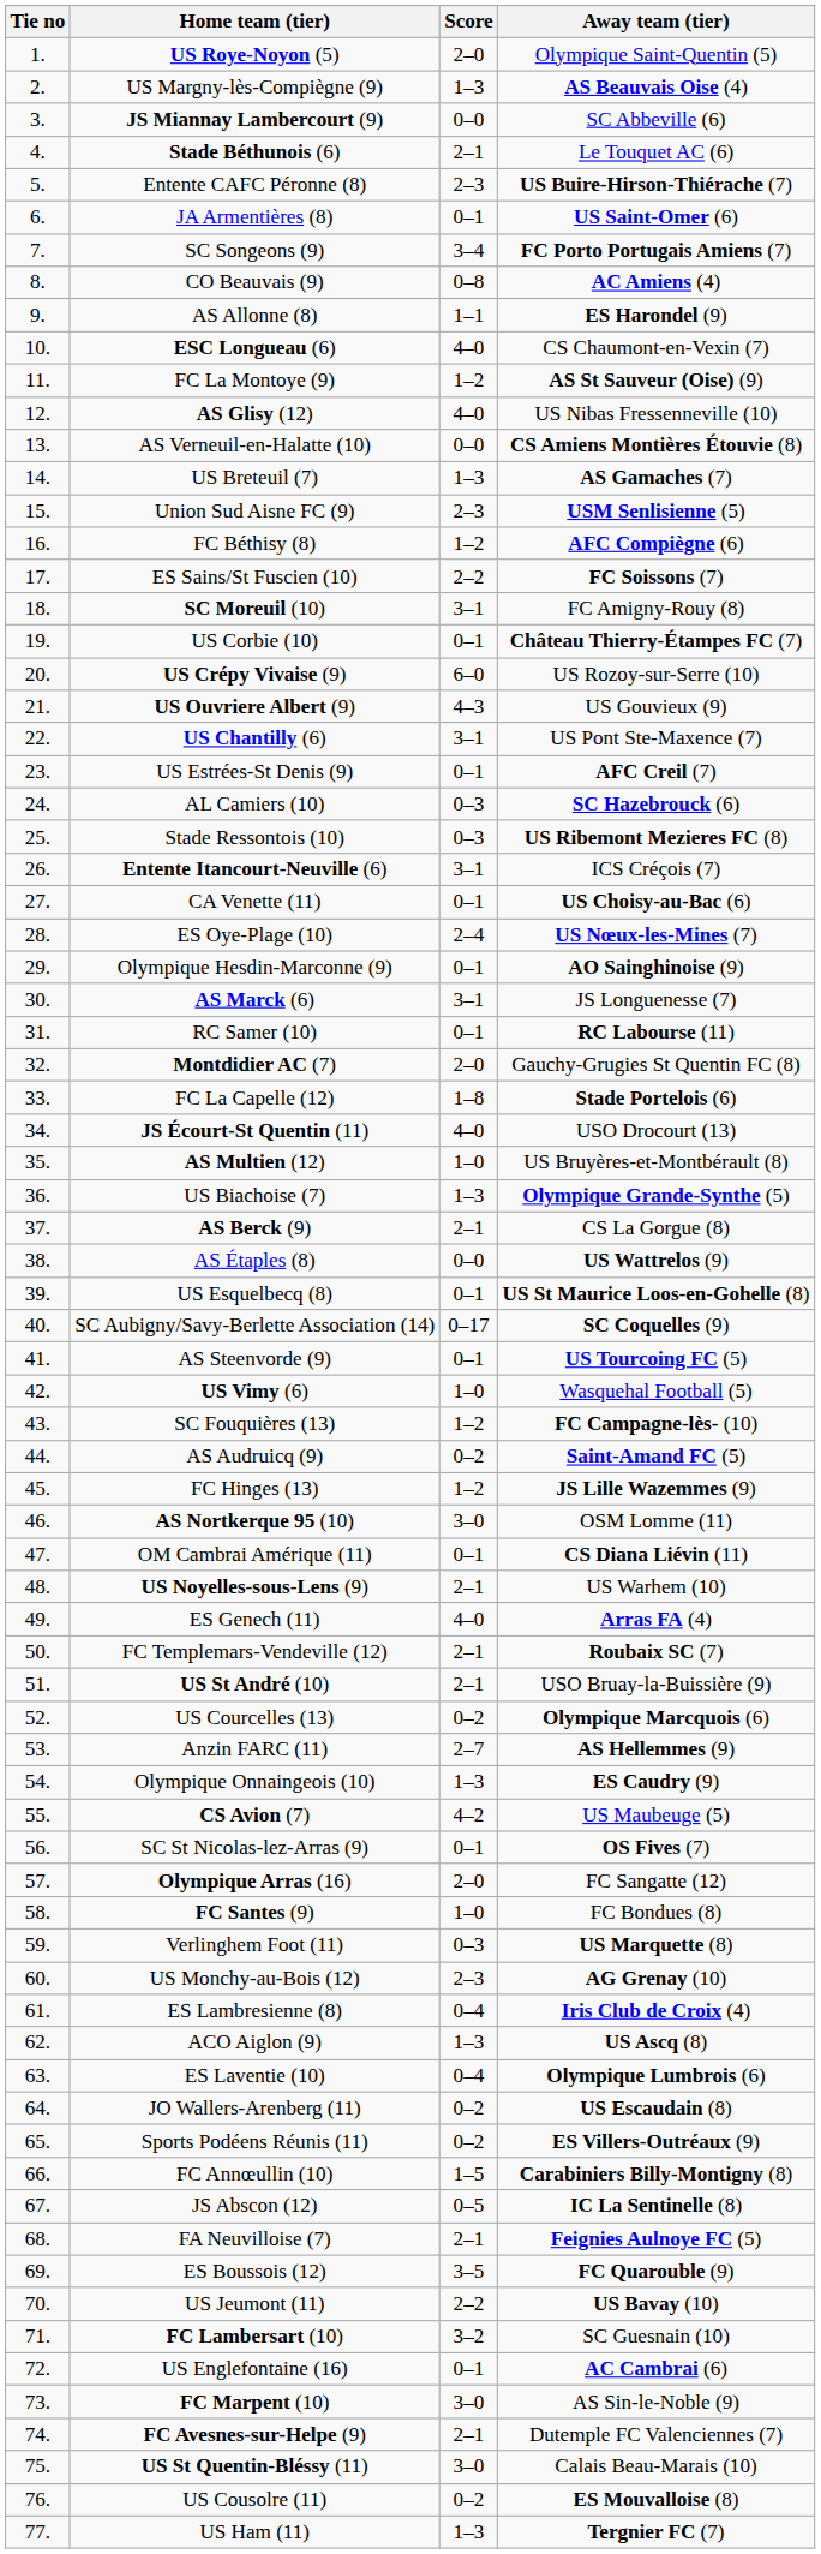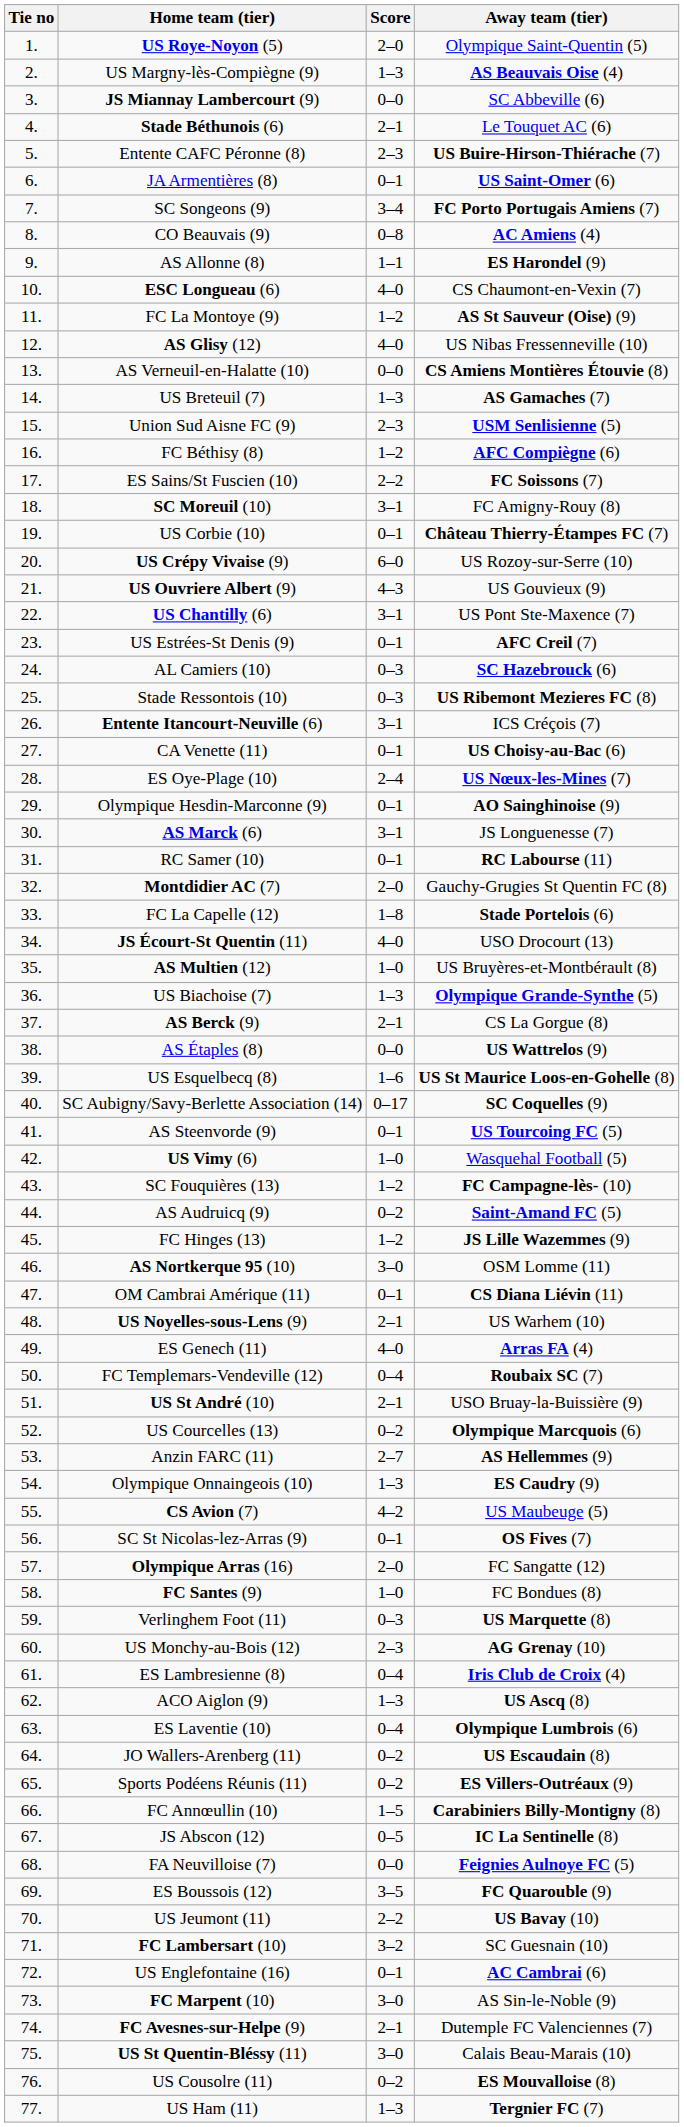US Esquelbecq (8) | Score: 0–1 -> 1–6
FC Templemars-Vendeville (12) | Score: 2–1 -> 0–4
FA Neuvilloise (7) | Score: 2–1 -> 0–0
